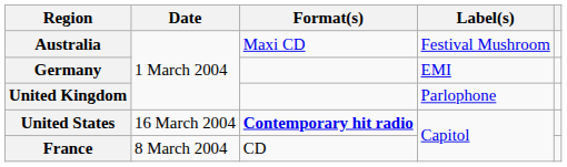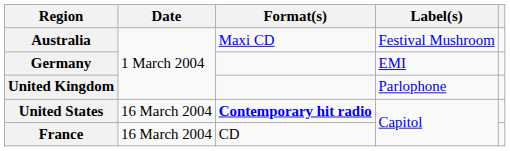France | Date: 8 March 2004 -> 16 March 2004
